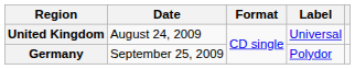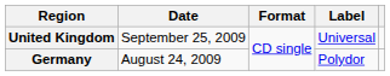United Kingdom | Date: August 24, 2009 -> September 25, 2009
Germany | Date: September 25, 2009 -> August 24, 2009
